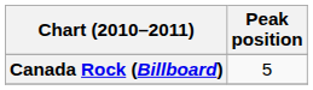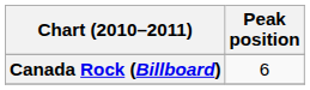Canada Rock (Billboard) | Peak position: 5 -> 6
